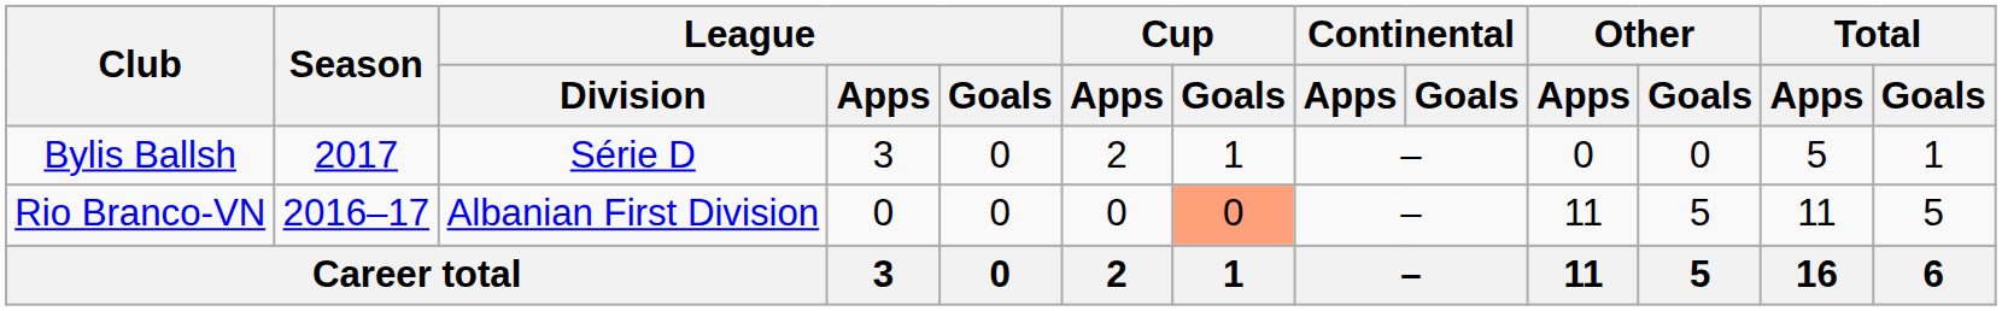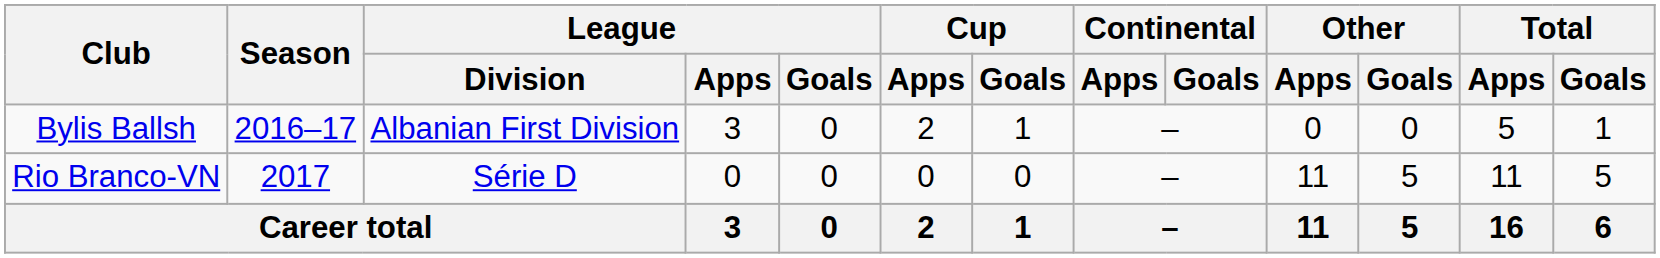Bylis Ballsh | Season: 2017 -> 2016–17
Bylis Ballsh | League / Division: Série D -> Albanian First Division
Rio Branco-VN | Season: 2016–17 -> 2017
Rio Branco-VN | League / Division: Albanian First Division -> Série D
Rio Branco-VN | Cup / Goals: lightsalmon background -> no background
